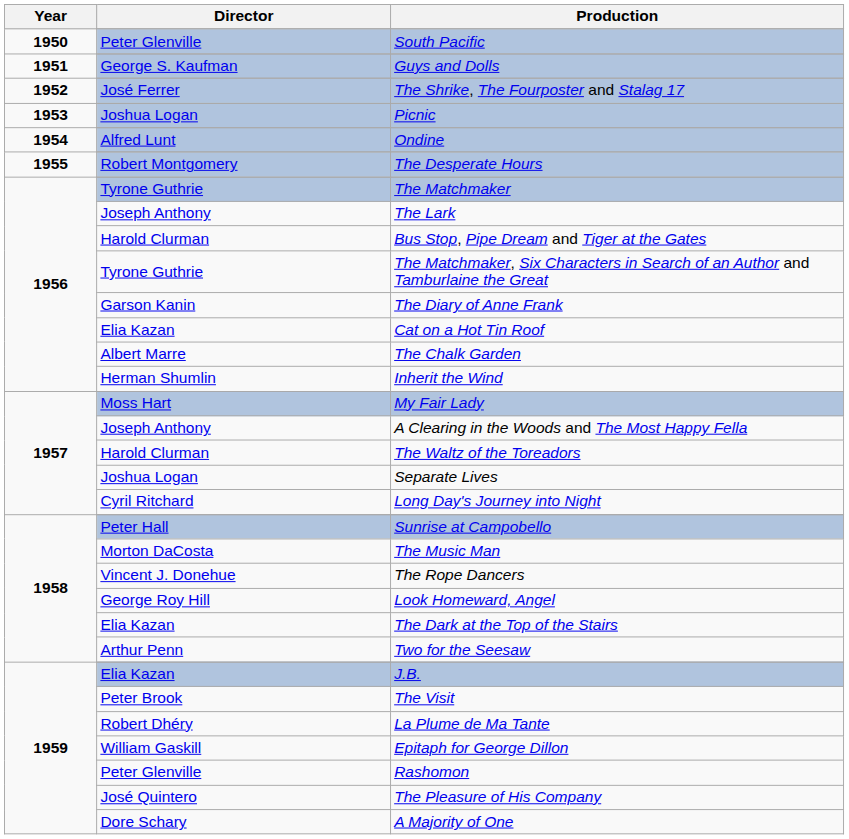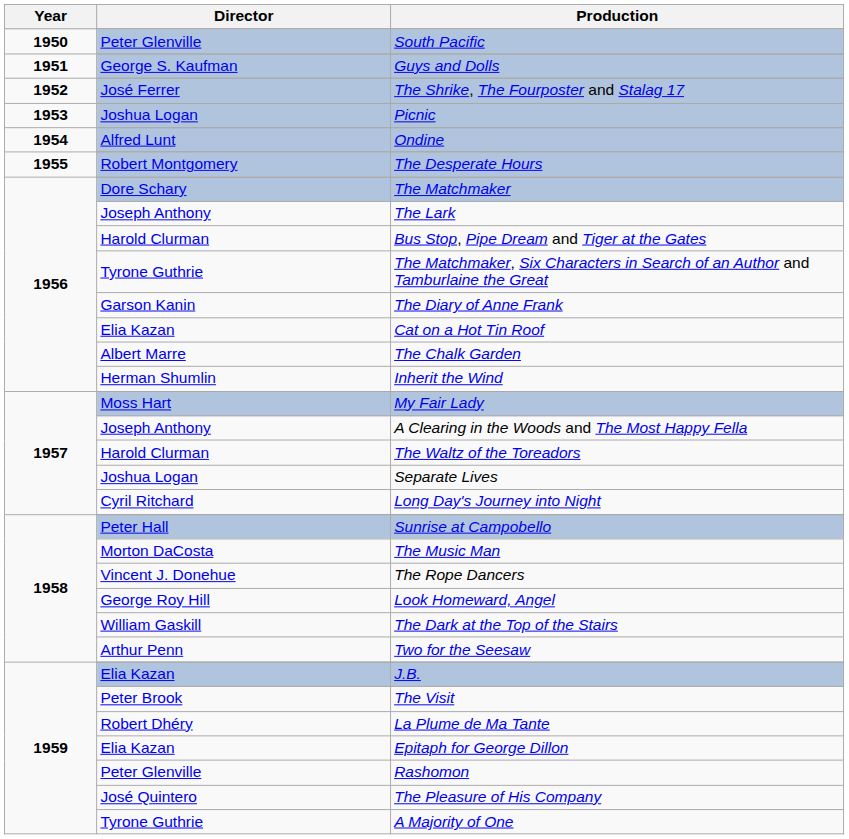The Matchmaker | Director: Tyrone Guthrie -> Dore Schary
The Dark at the Top of the Stairs | Director: Elia Kazan -> William Gaskill
Epitaph for George Dillon | Director: William Gaskill -> Elia Kazan
A Majority of One | Director: Dore Schary -> Tyrone Guthrie
